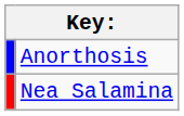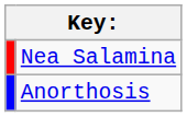rows swapped: Anorthosis <-> Nea Salamina
